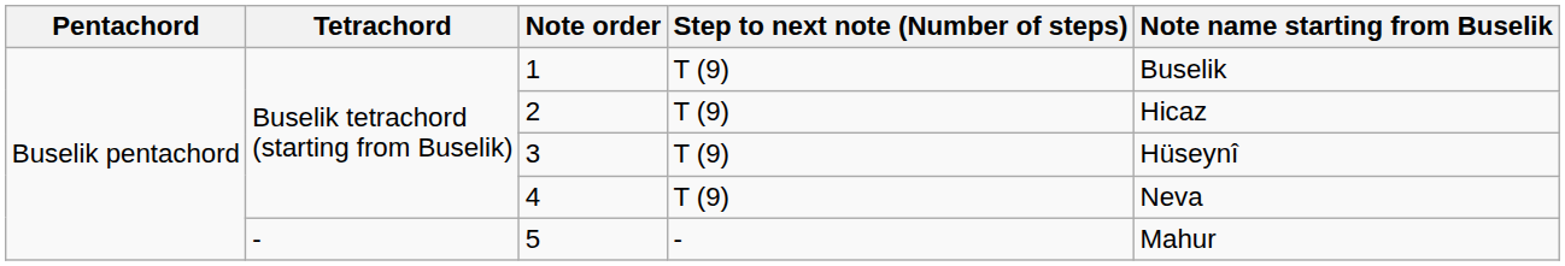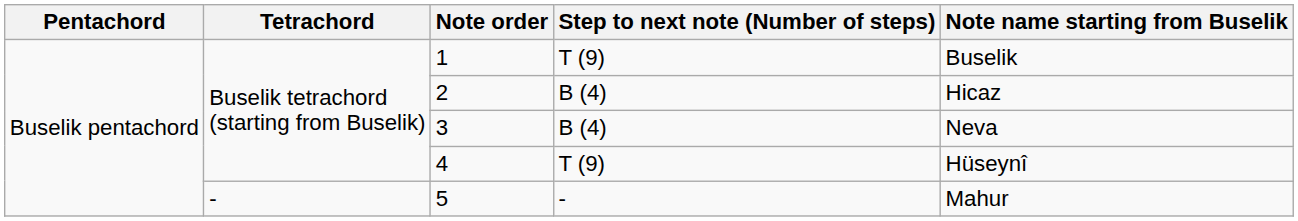2 | Step to next note (Number of steps): T (9) -> B (4)
3 | Step to next note (Number of steps): T (9) -> B (4)
3 | Note name starting from Buselik: Hüseynî -> Neva
4 | Note name starting from Buselik: Neva -> Hüseynî
